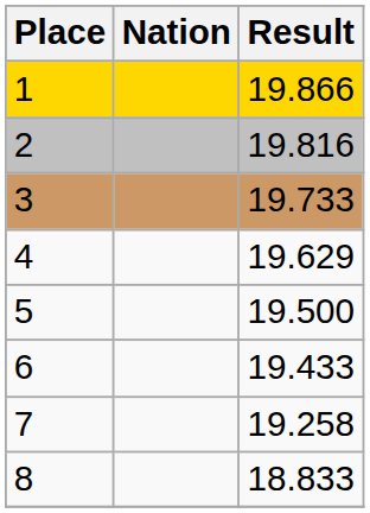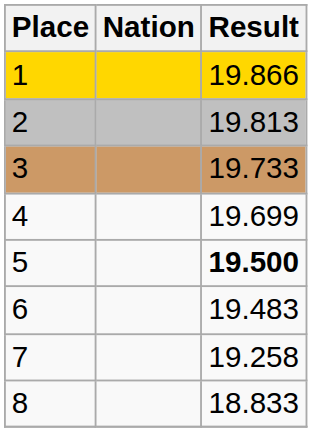2 | Result: 19.816 -> 19.813
4 | Result: 19.629 -> 19.699
5 | Result: normal -> bold
6 | Result: 19.433 -> 19.483
